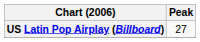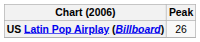US Latin Pop Airplay (Billboard) | Peak: 27 -> 26
